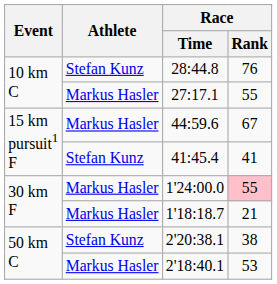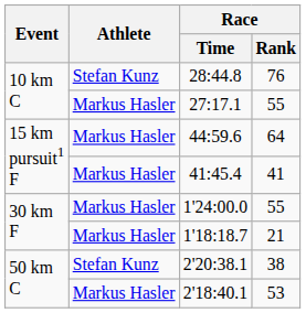44:59.6 | Race / Rank: 67 -> 64
41:45.4 | Athlete: Stefan Kunz -> Markus Hasler
1'24:00.0 | Race / Rank: pink background -> no background
